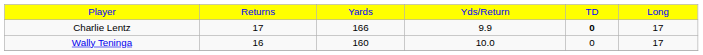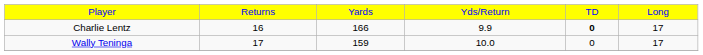Charlie Lentz | column 2: 17 -> 16
Wally Teninga | column 2: 16 -> 17
Wally Teninga | column 3: 160 -> 159
